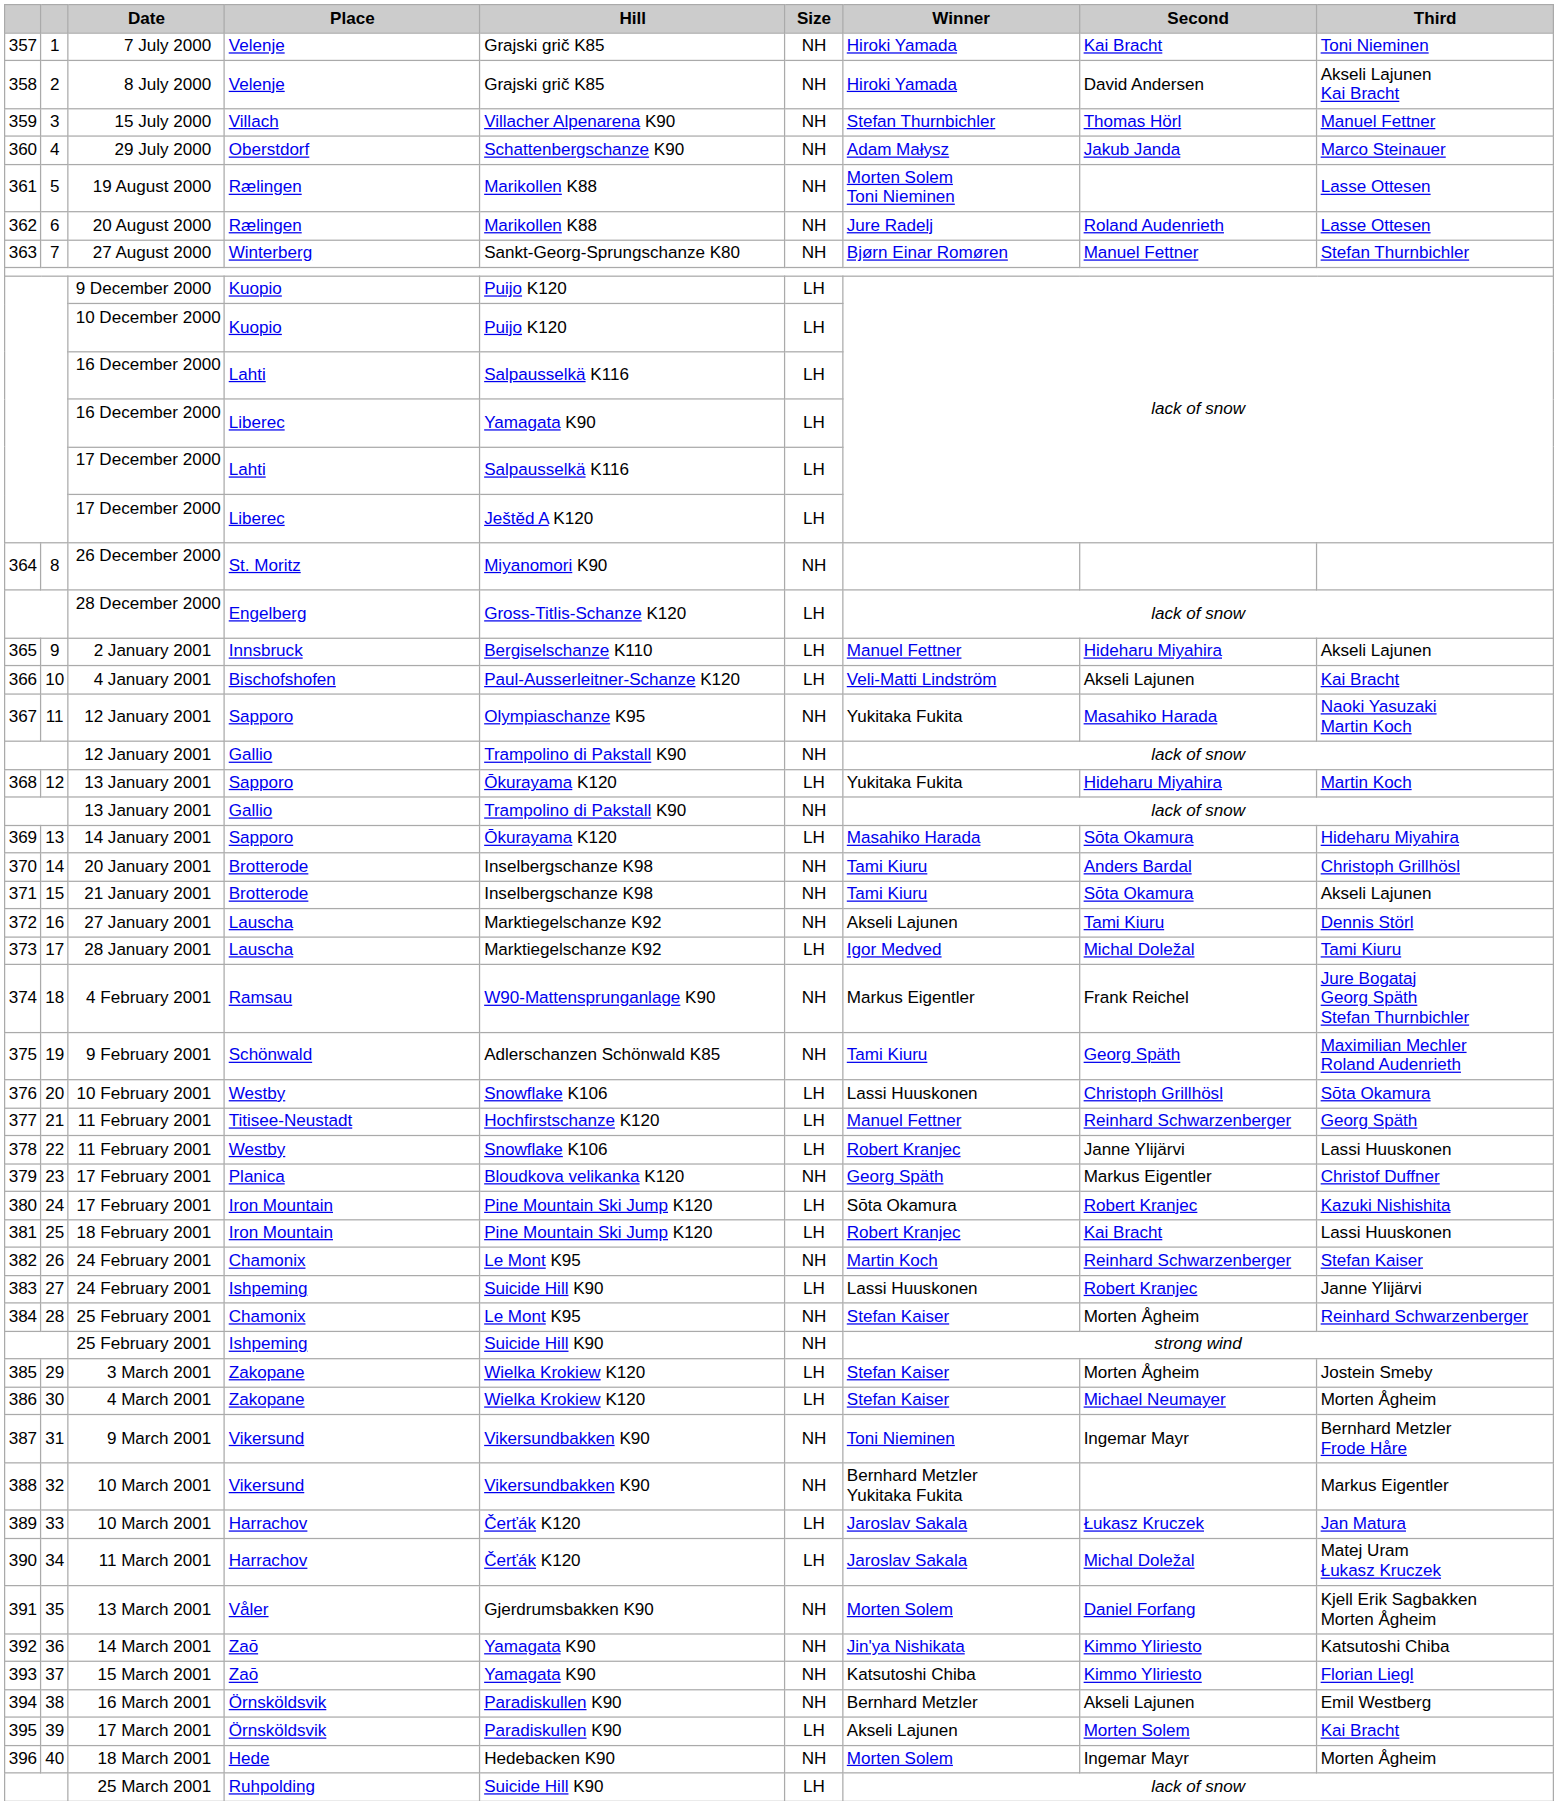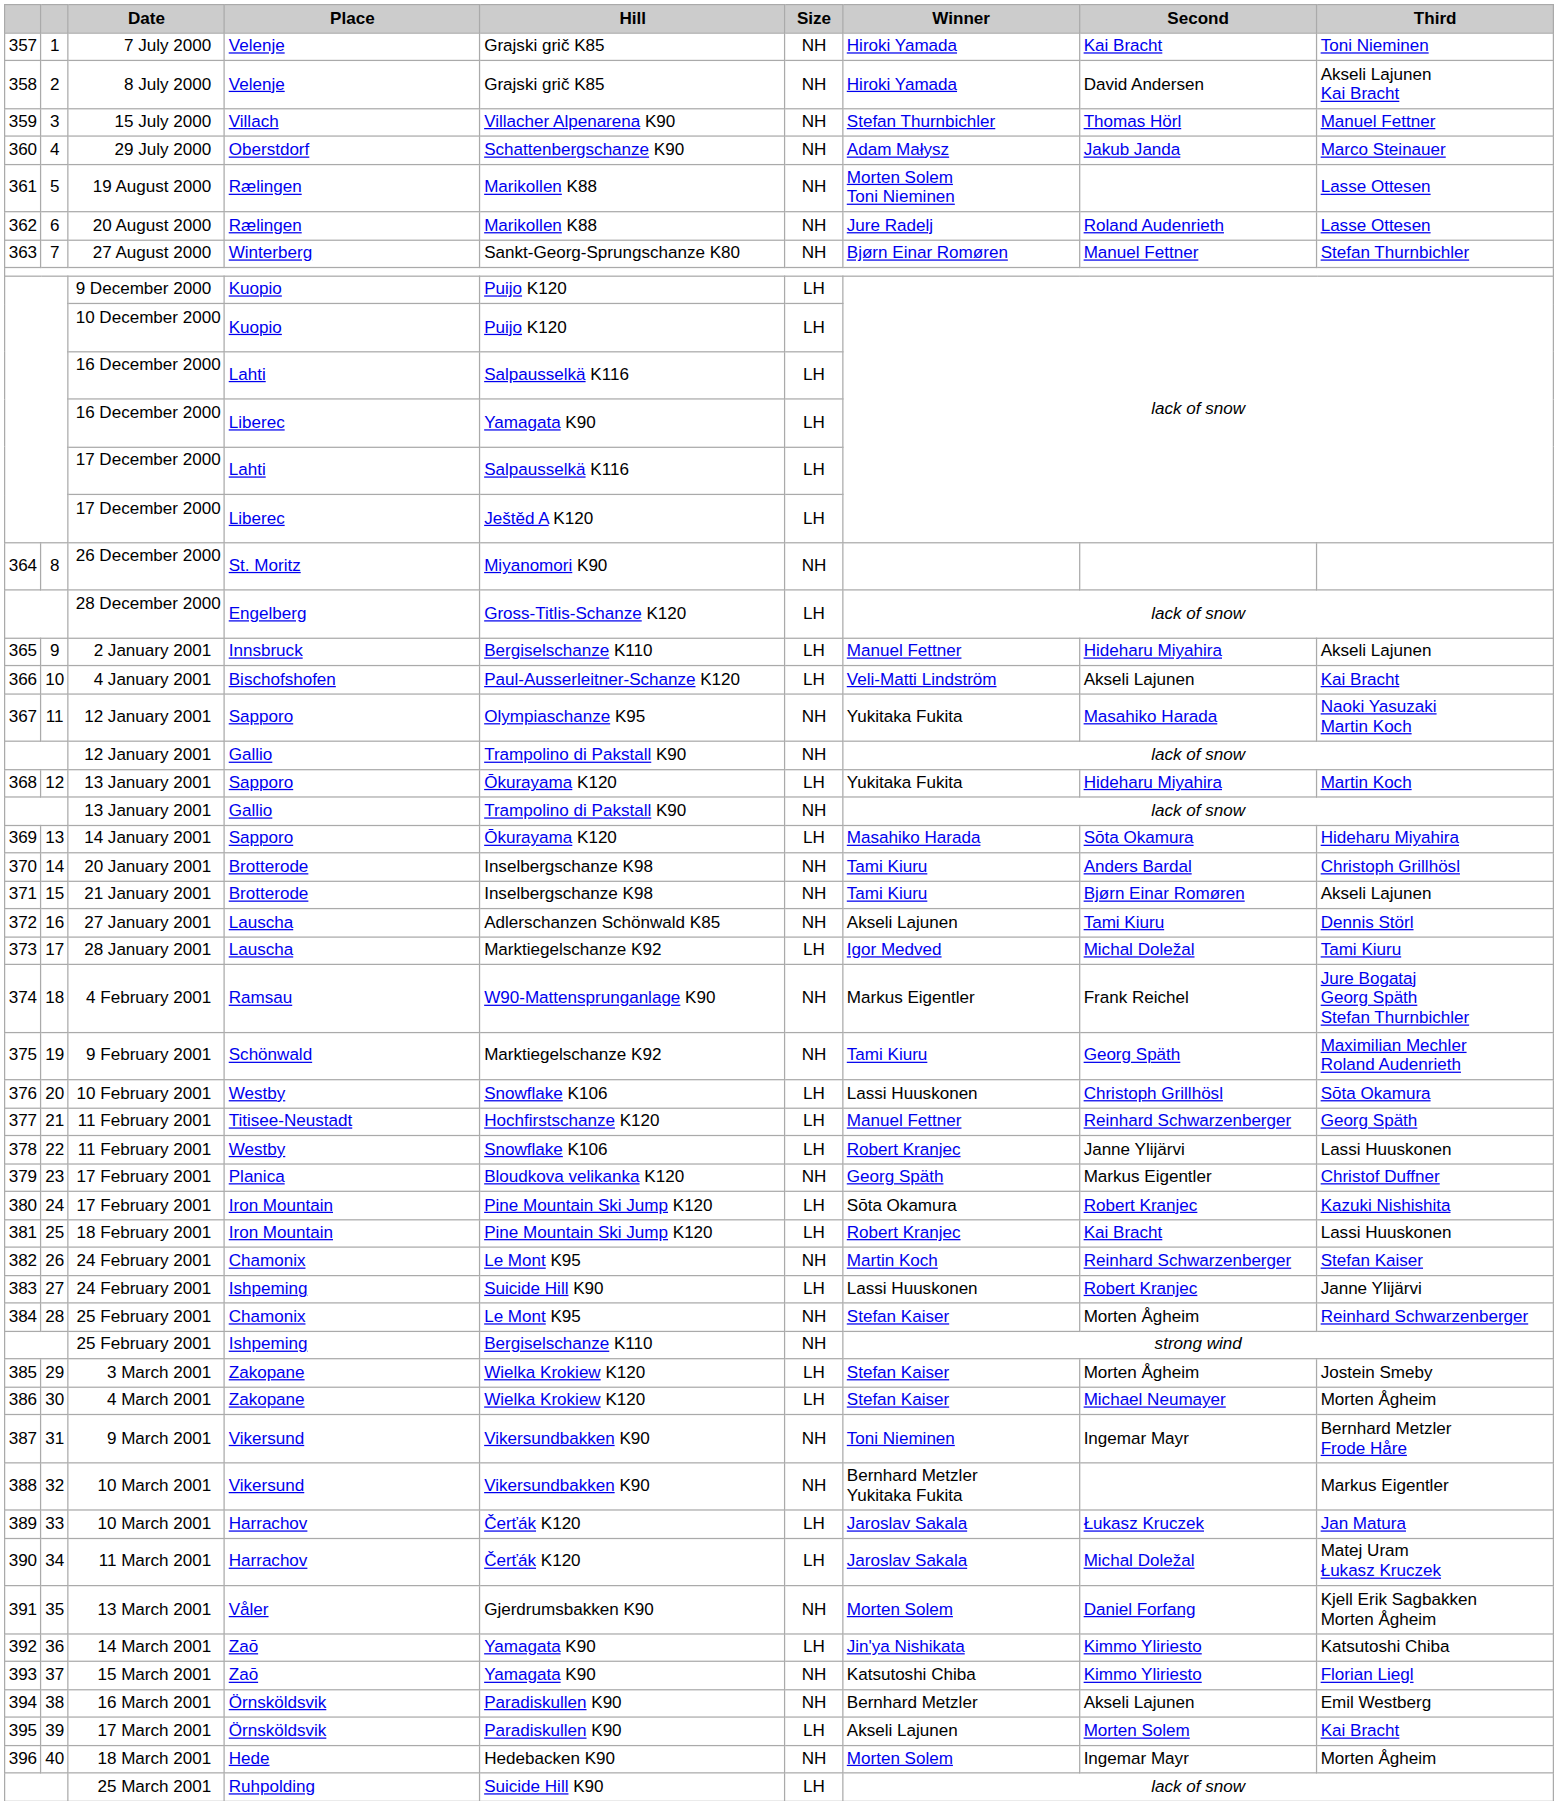21 January 2001 | Second: Sōta Okamura -> Bjørn Einar Romøren
27 January 2001 | Hill: Marktiegelschanze K92 -> Adlerschanzen Schönwald K85
9 February 2001 | Hill: Adlerschanzen Schönwald K85 -> Marktiegelschanze K92
25 February 2001 / Ishpeming | Hill: Suicide Hill K90 -> Bergiselschanze K110
14 March 2001 | Size: NH -> LH
